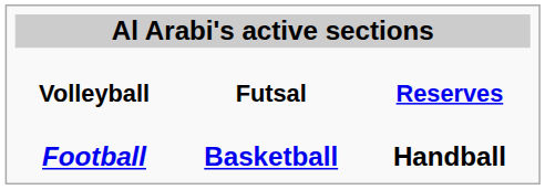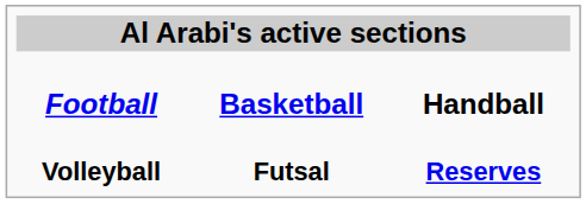rows swapped: Football <-> Volleyball
